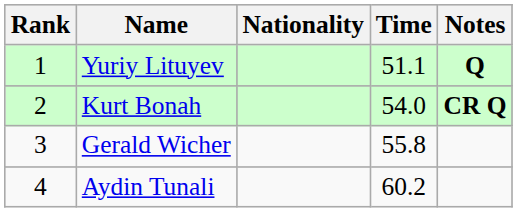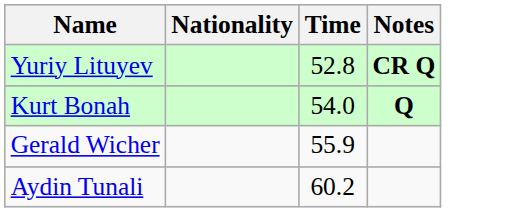- column: Rank | 1 | 2 | 3 | 4
Yuriy Lituyev | Time: 51.1 -> 52.8
Yuriy Lituyev | Notes: Q -> CR Q
Kurt Bonah | Notes: CR Q -> Q
Gerald Wicher | Time: 55.8 -> 55.9
